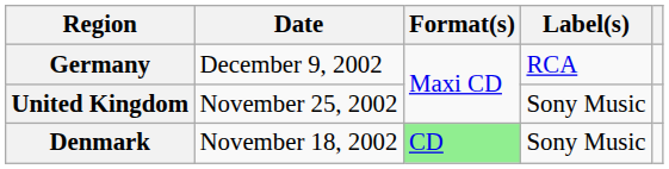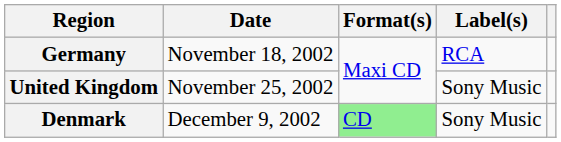Germany | Date: December 9, 2002 -> November 18, 2002
Denmark | Date: November 18, 2002 -> December 9, 2002
